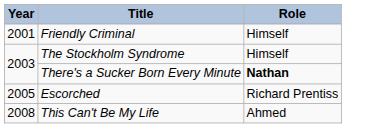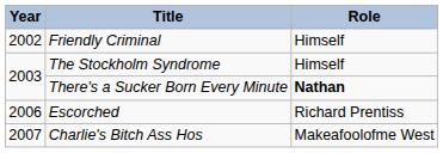Friendly Criminal | Year: 2001 -> 2002
Escorched | Year: 2005 -> 2006
+ row: 2007 | Charlie's Bitch Ass Hos | Makeafoolofme West
- row: 2008 | This Can't Be My Life | Ahmed
